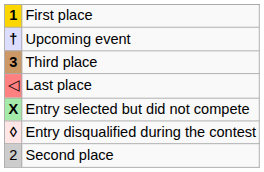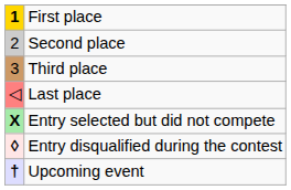rows swapped: Second place <-> Upcoming event
Third place | column 1: bold -> normal
